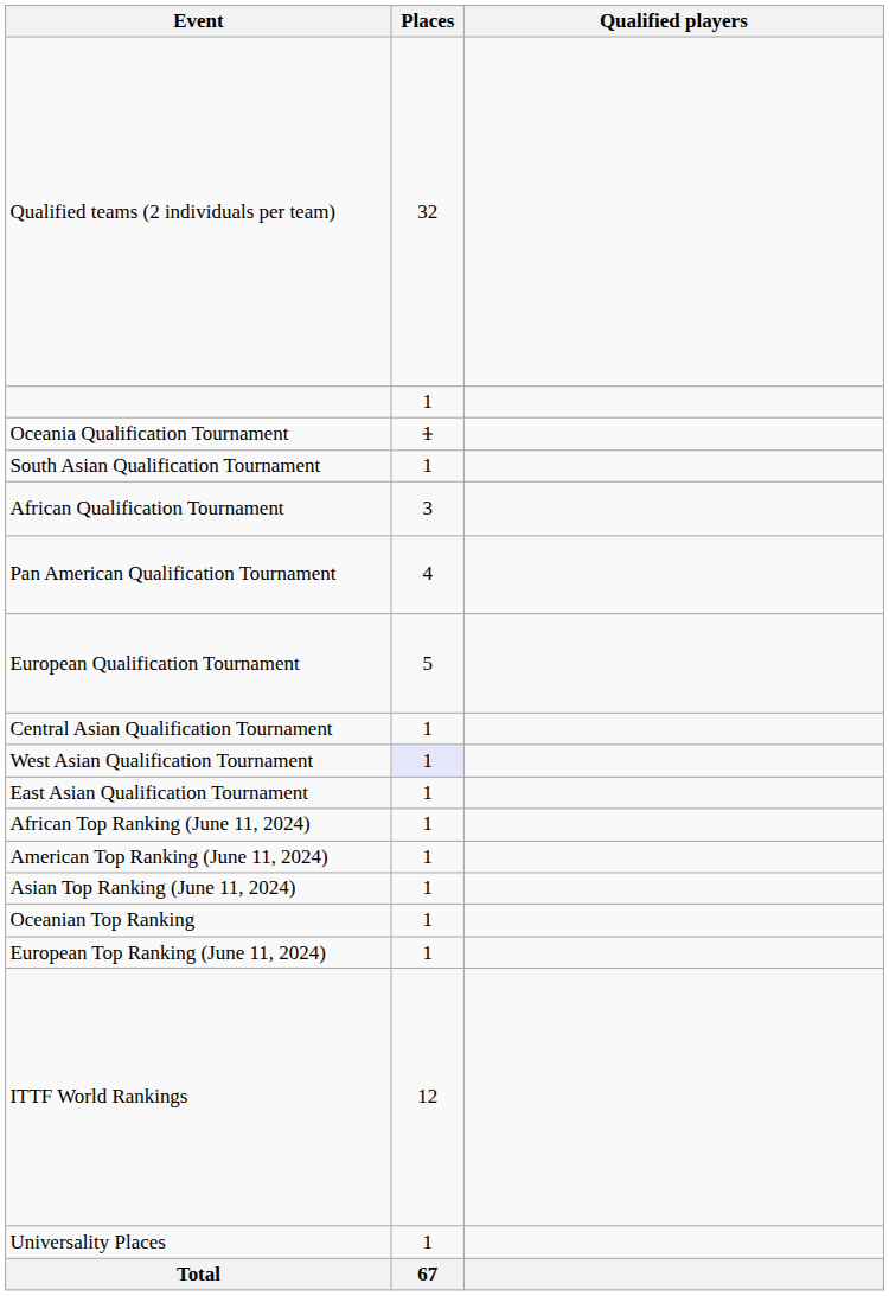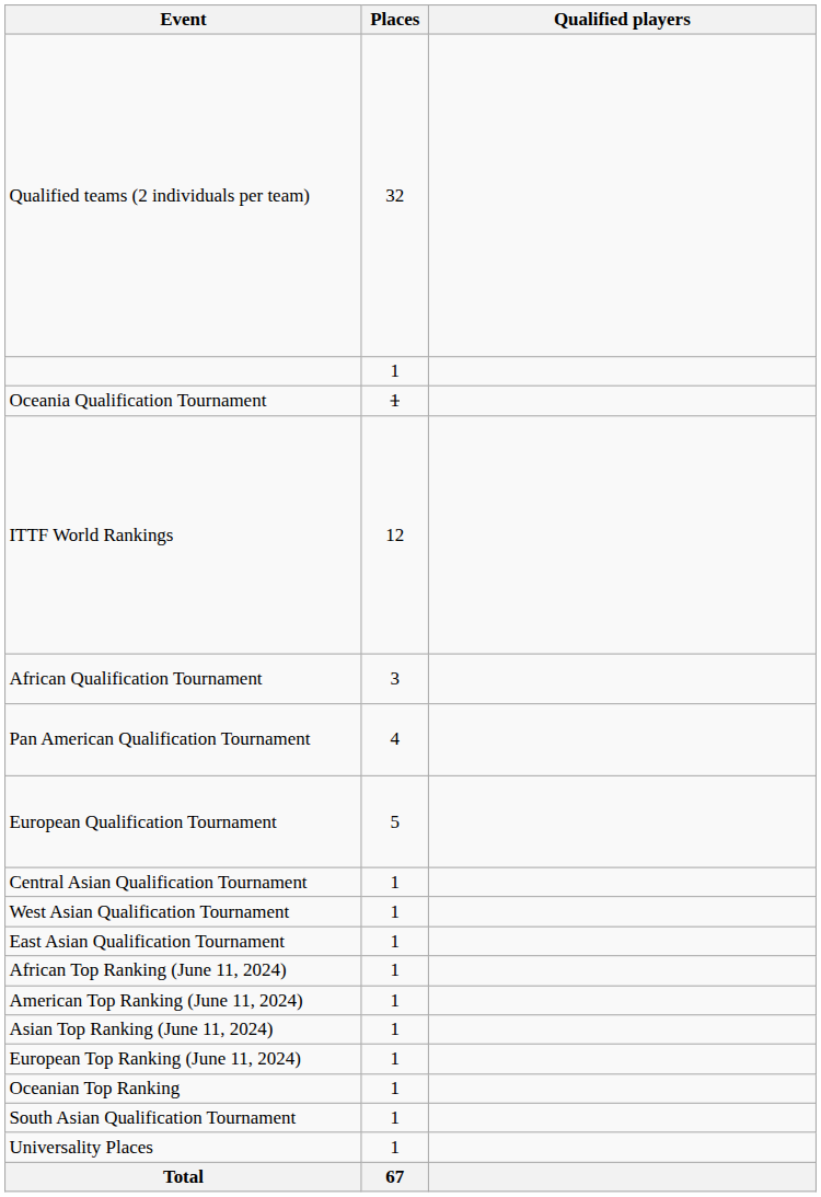rows swapped: South Asian Qualification Tournament <-> ITTF World Rankings
West Asian Qualification Tournament | Places: lavender background -> no background
rows swapped: European Top Ranking (June 11, 2024) <-> Oceanian Top Ranking
